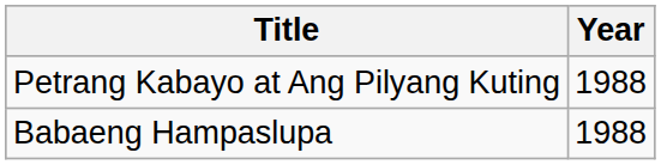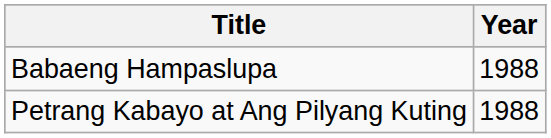rows swapped: Petrang Kabayo at Ang Pilyang Kuting <-> Babaeng Hampaslupa
